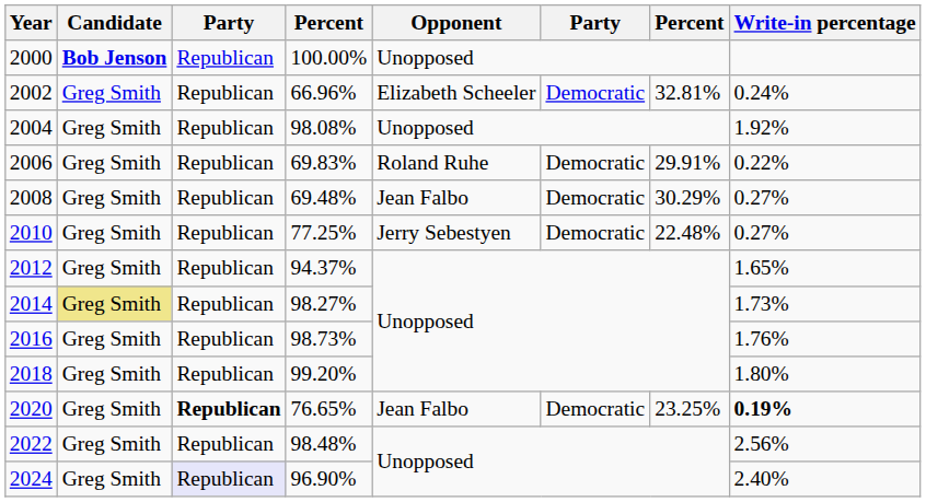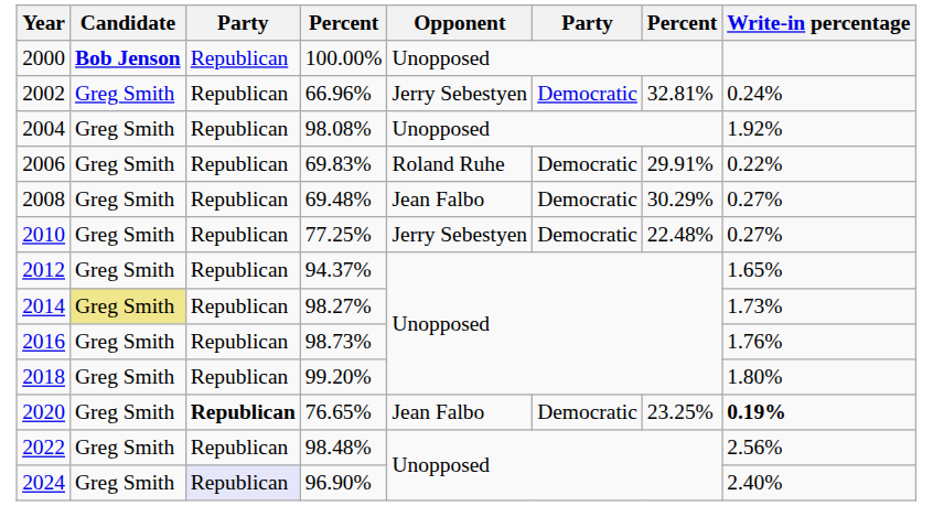2002 | Opponent: Elizabeth Scheeler -> Jerry Sebestyen
